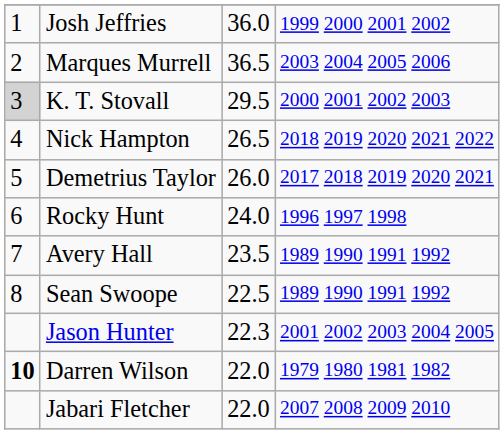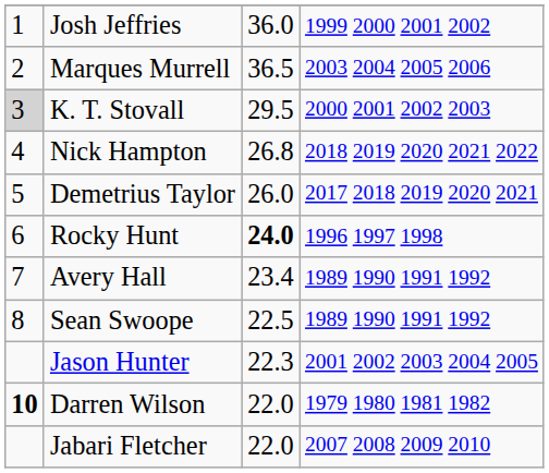Nick Hampton | column 3: 26.5 -> 26.8
Rocky Hunt | column 3: normal -> bold
Avery Hall | column 3: 23.5 -> 23.4
